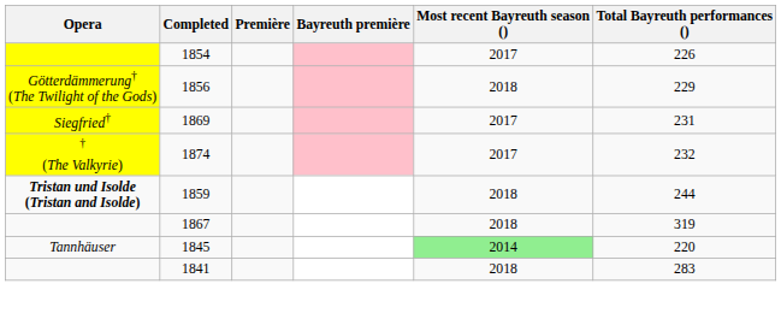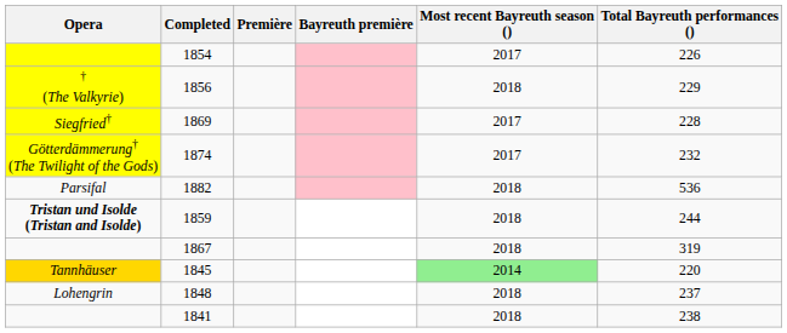1856 | Opera: Götterdämmerung† (The Twilight of the Gods) -> † (The Valkyrie)
1869 | Total Bayreuth performances (): 231 -> 228
1874 | Opera: † (The Valkyrie) -> Götterdämmerung† (The Twilight of the Gods)
+ row: Parsifal | 1882 | 2018 | 536
1845 | Opera: no background -> gold background
+ row: Lohengrin | 1848 | 2018 | 237
1841 | Total Bayreuth performances (): 283 -> 238
